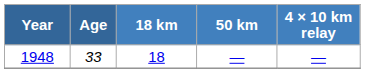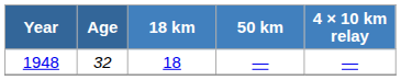1948 | Age: 33 -> 32
